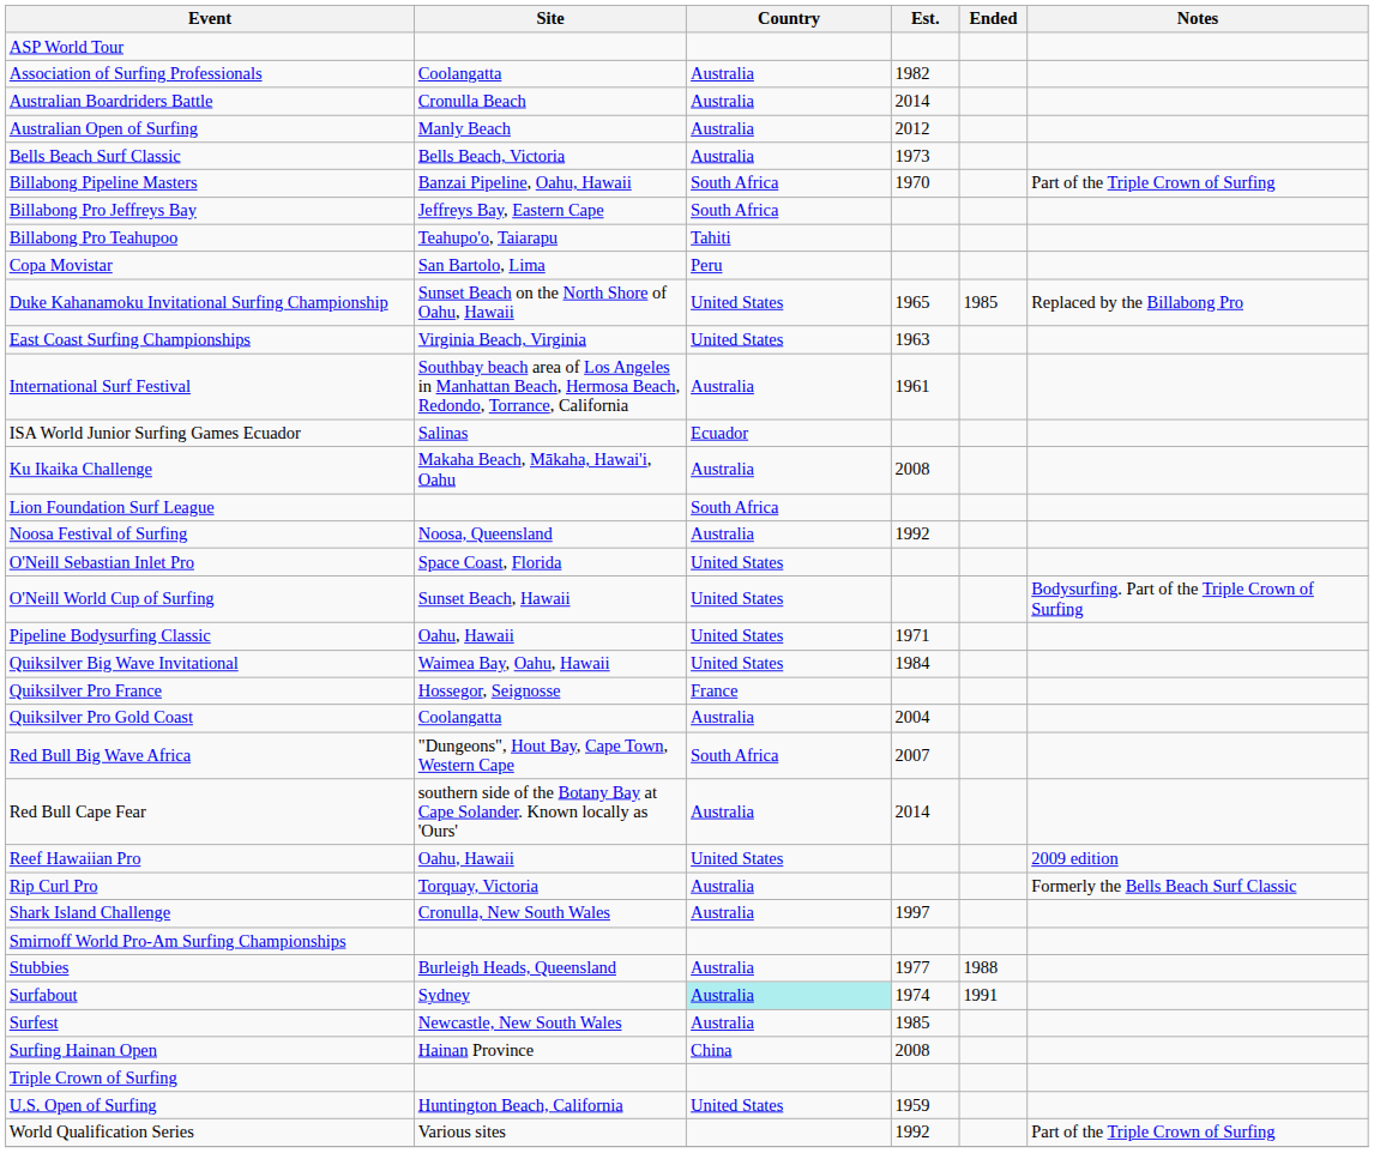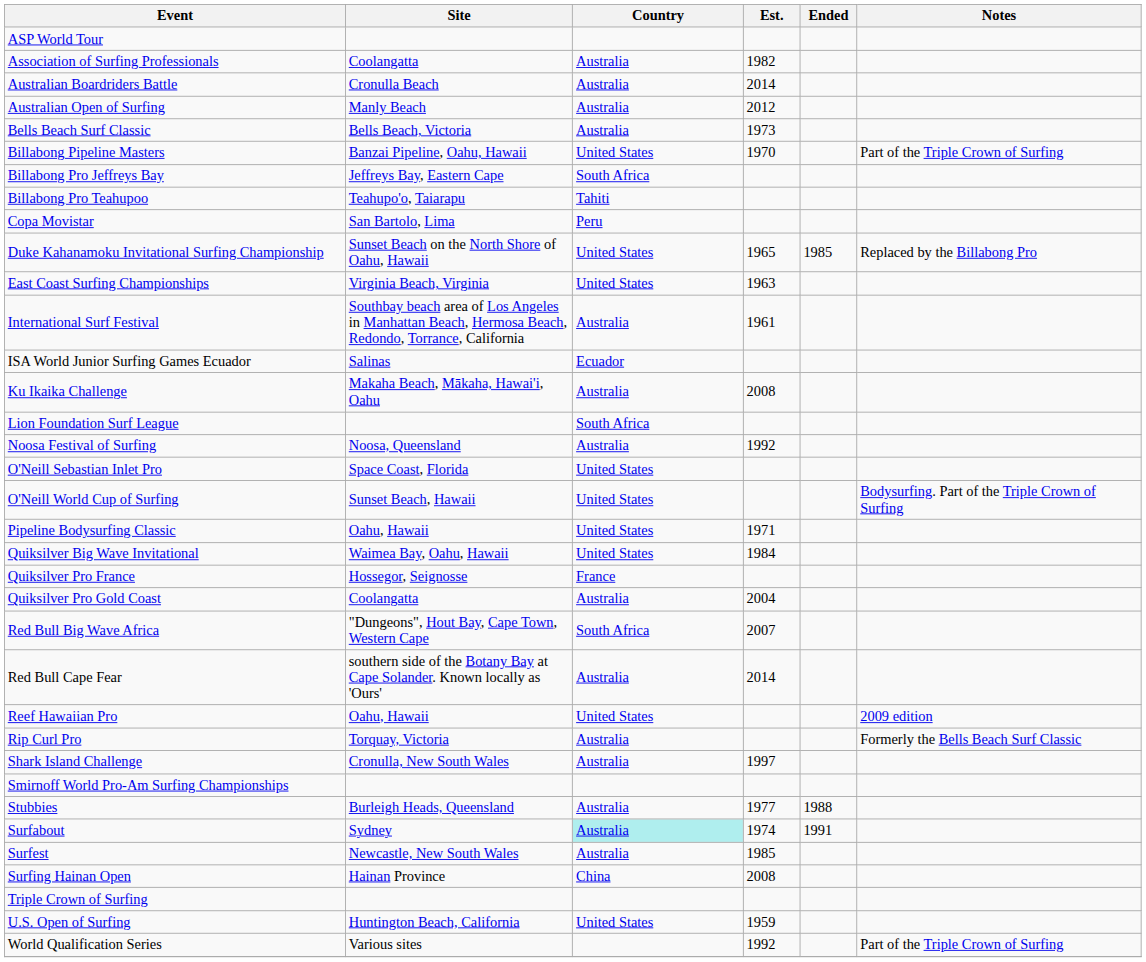Billabong Pipeline Masters | Country: South Africa -> United States
